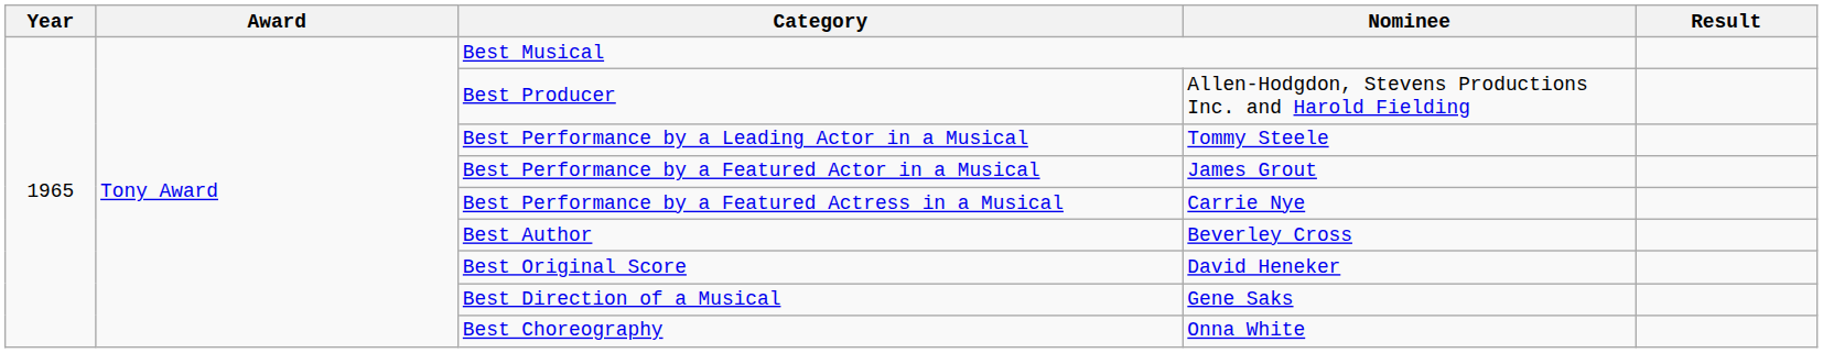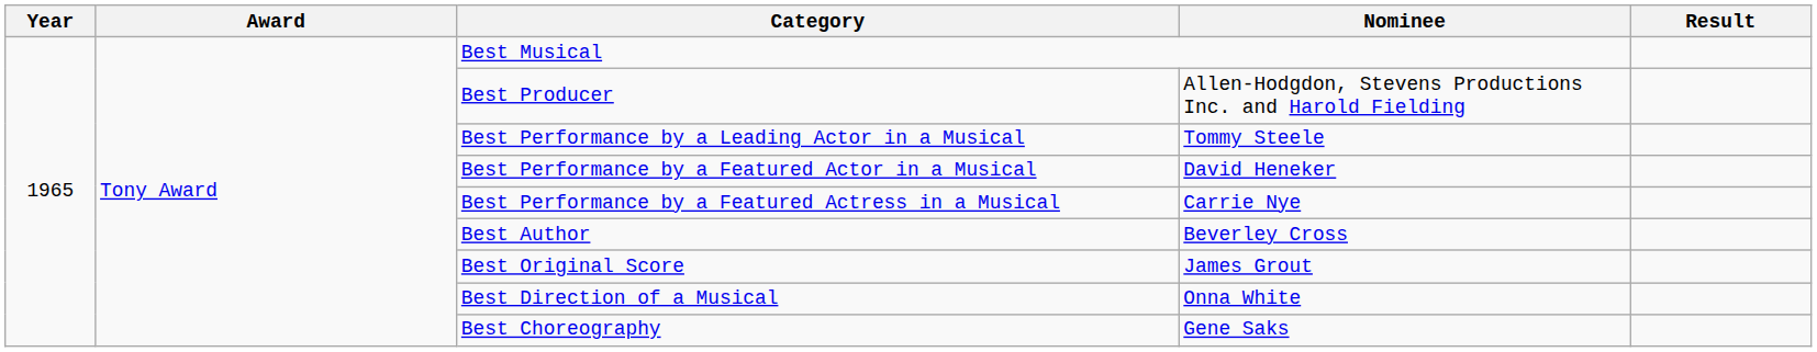Best Performance by a Featured Actor in a Musical | Nominee: James Grout -> David Heneker
Best Original Score | Nominee: David Heneker -> James Grout
Best Direction of a Musical | Nominee: Gene Saks -> Onna White
Best Choreography | Nominee: Onna White -> Gene Saks
